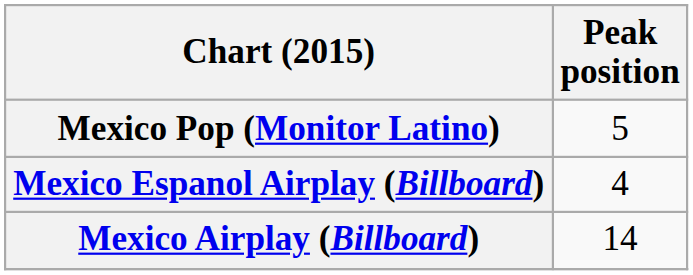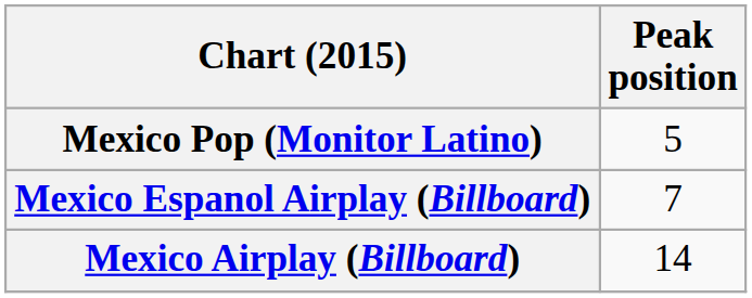Mexico Espanol Airplay (Billboard) | Peak position: 4 -> 7
